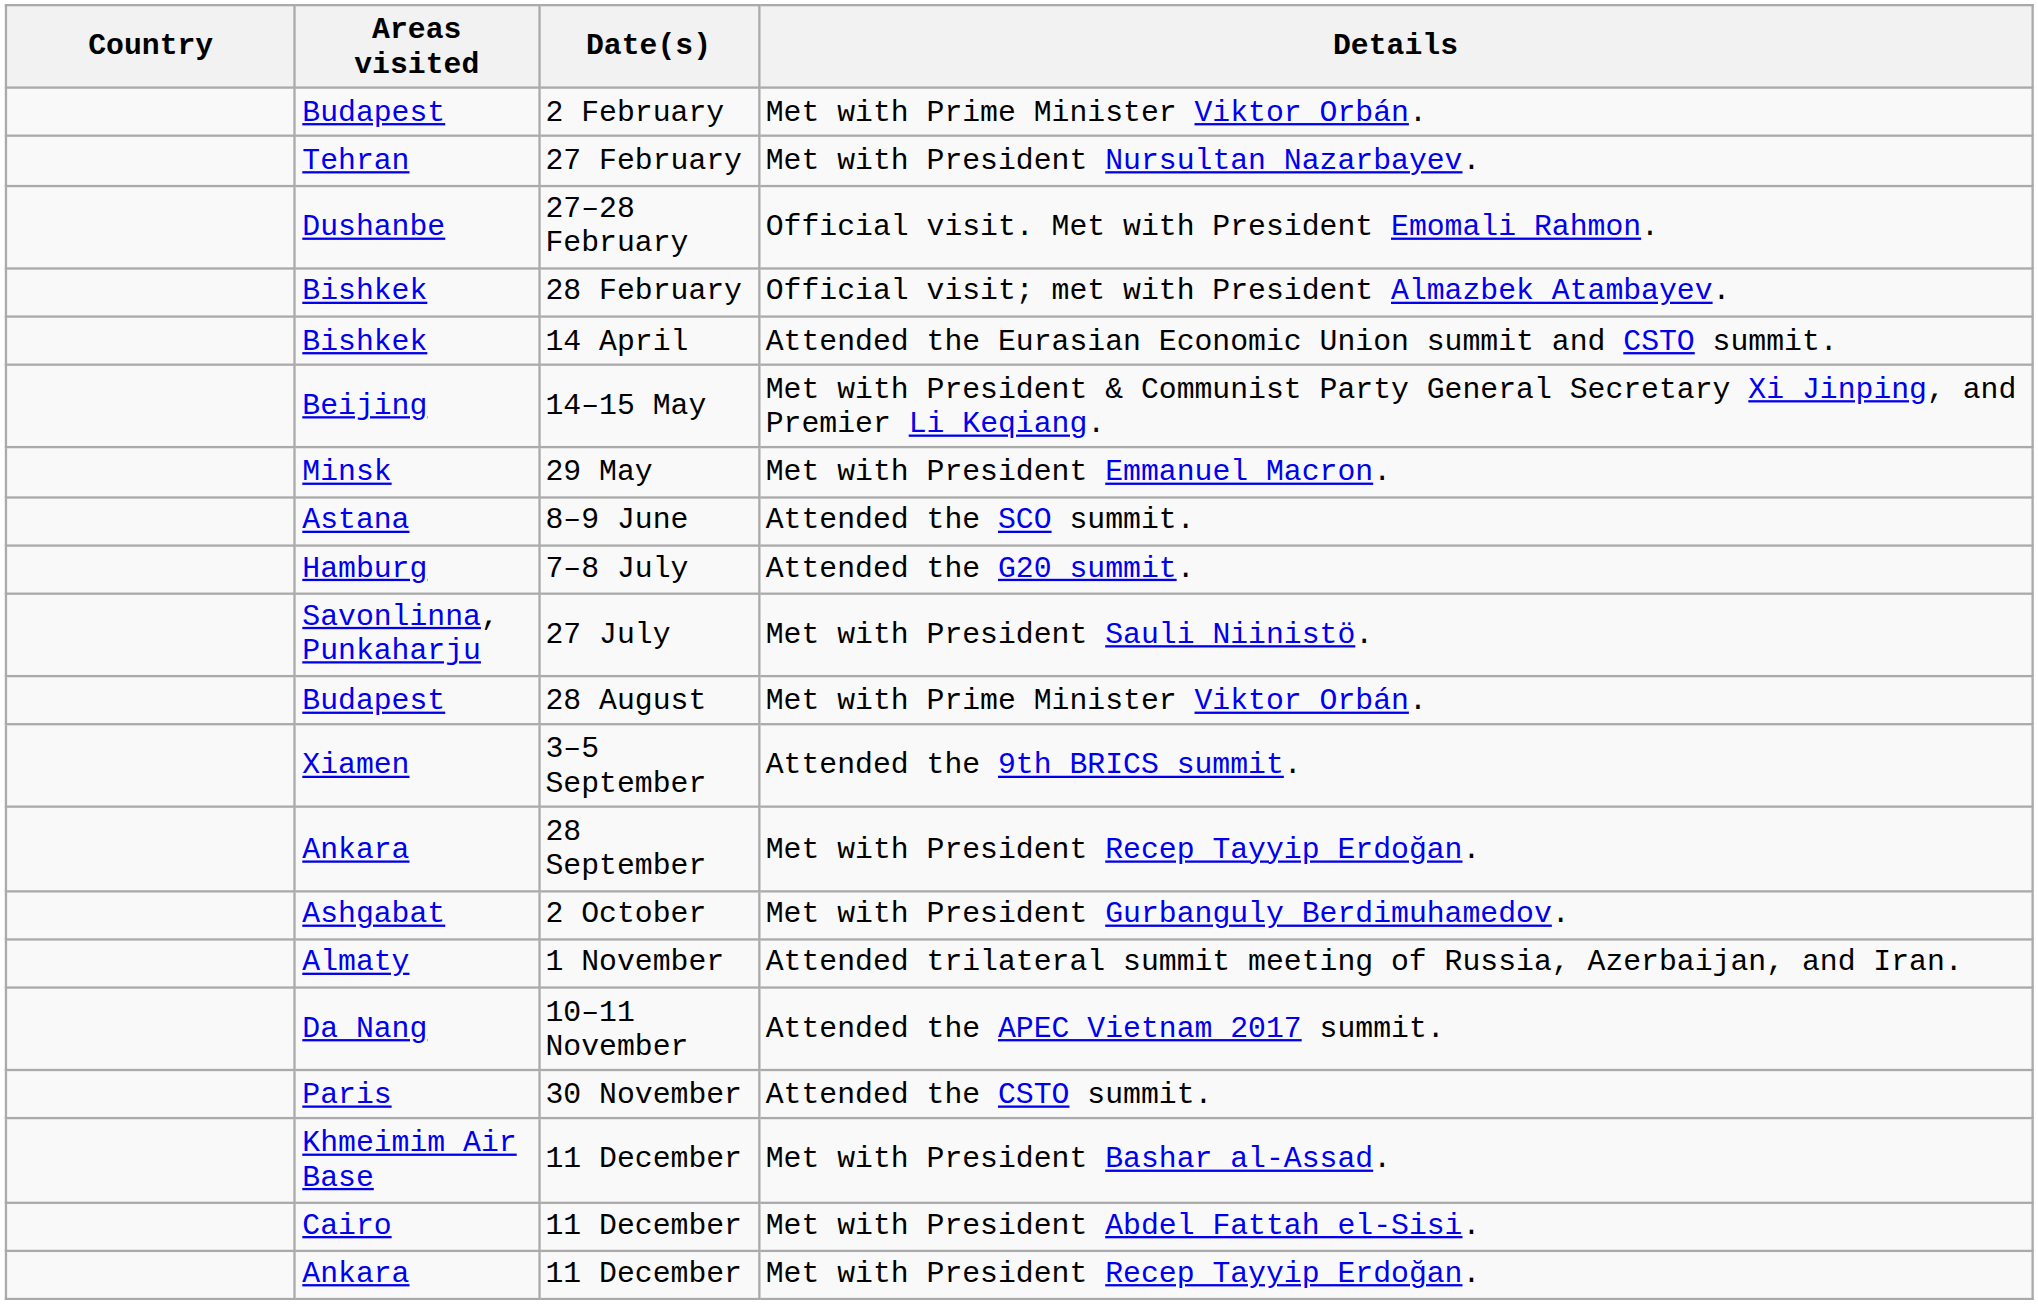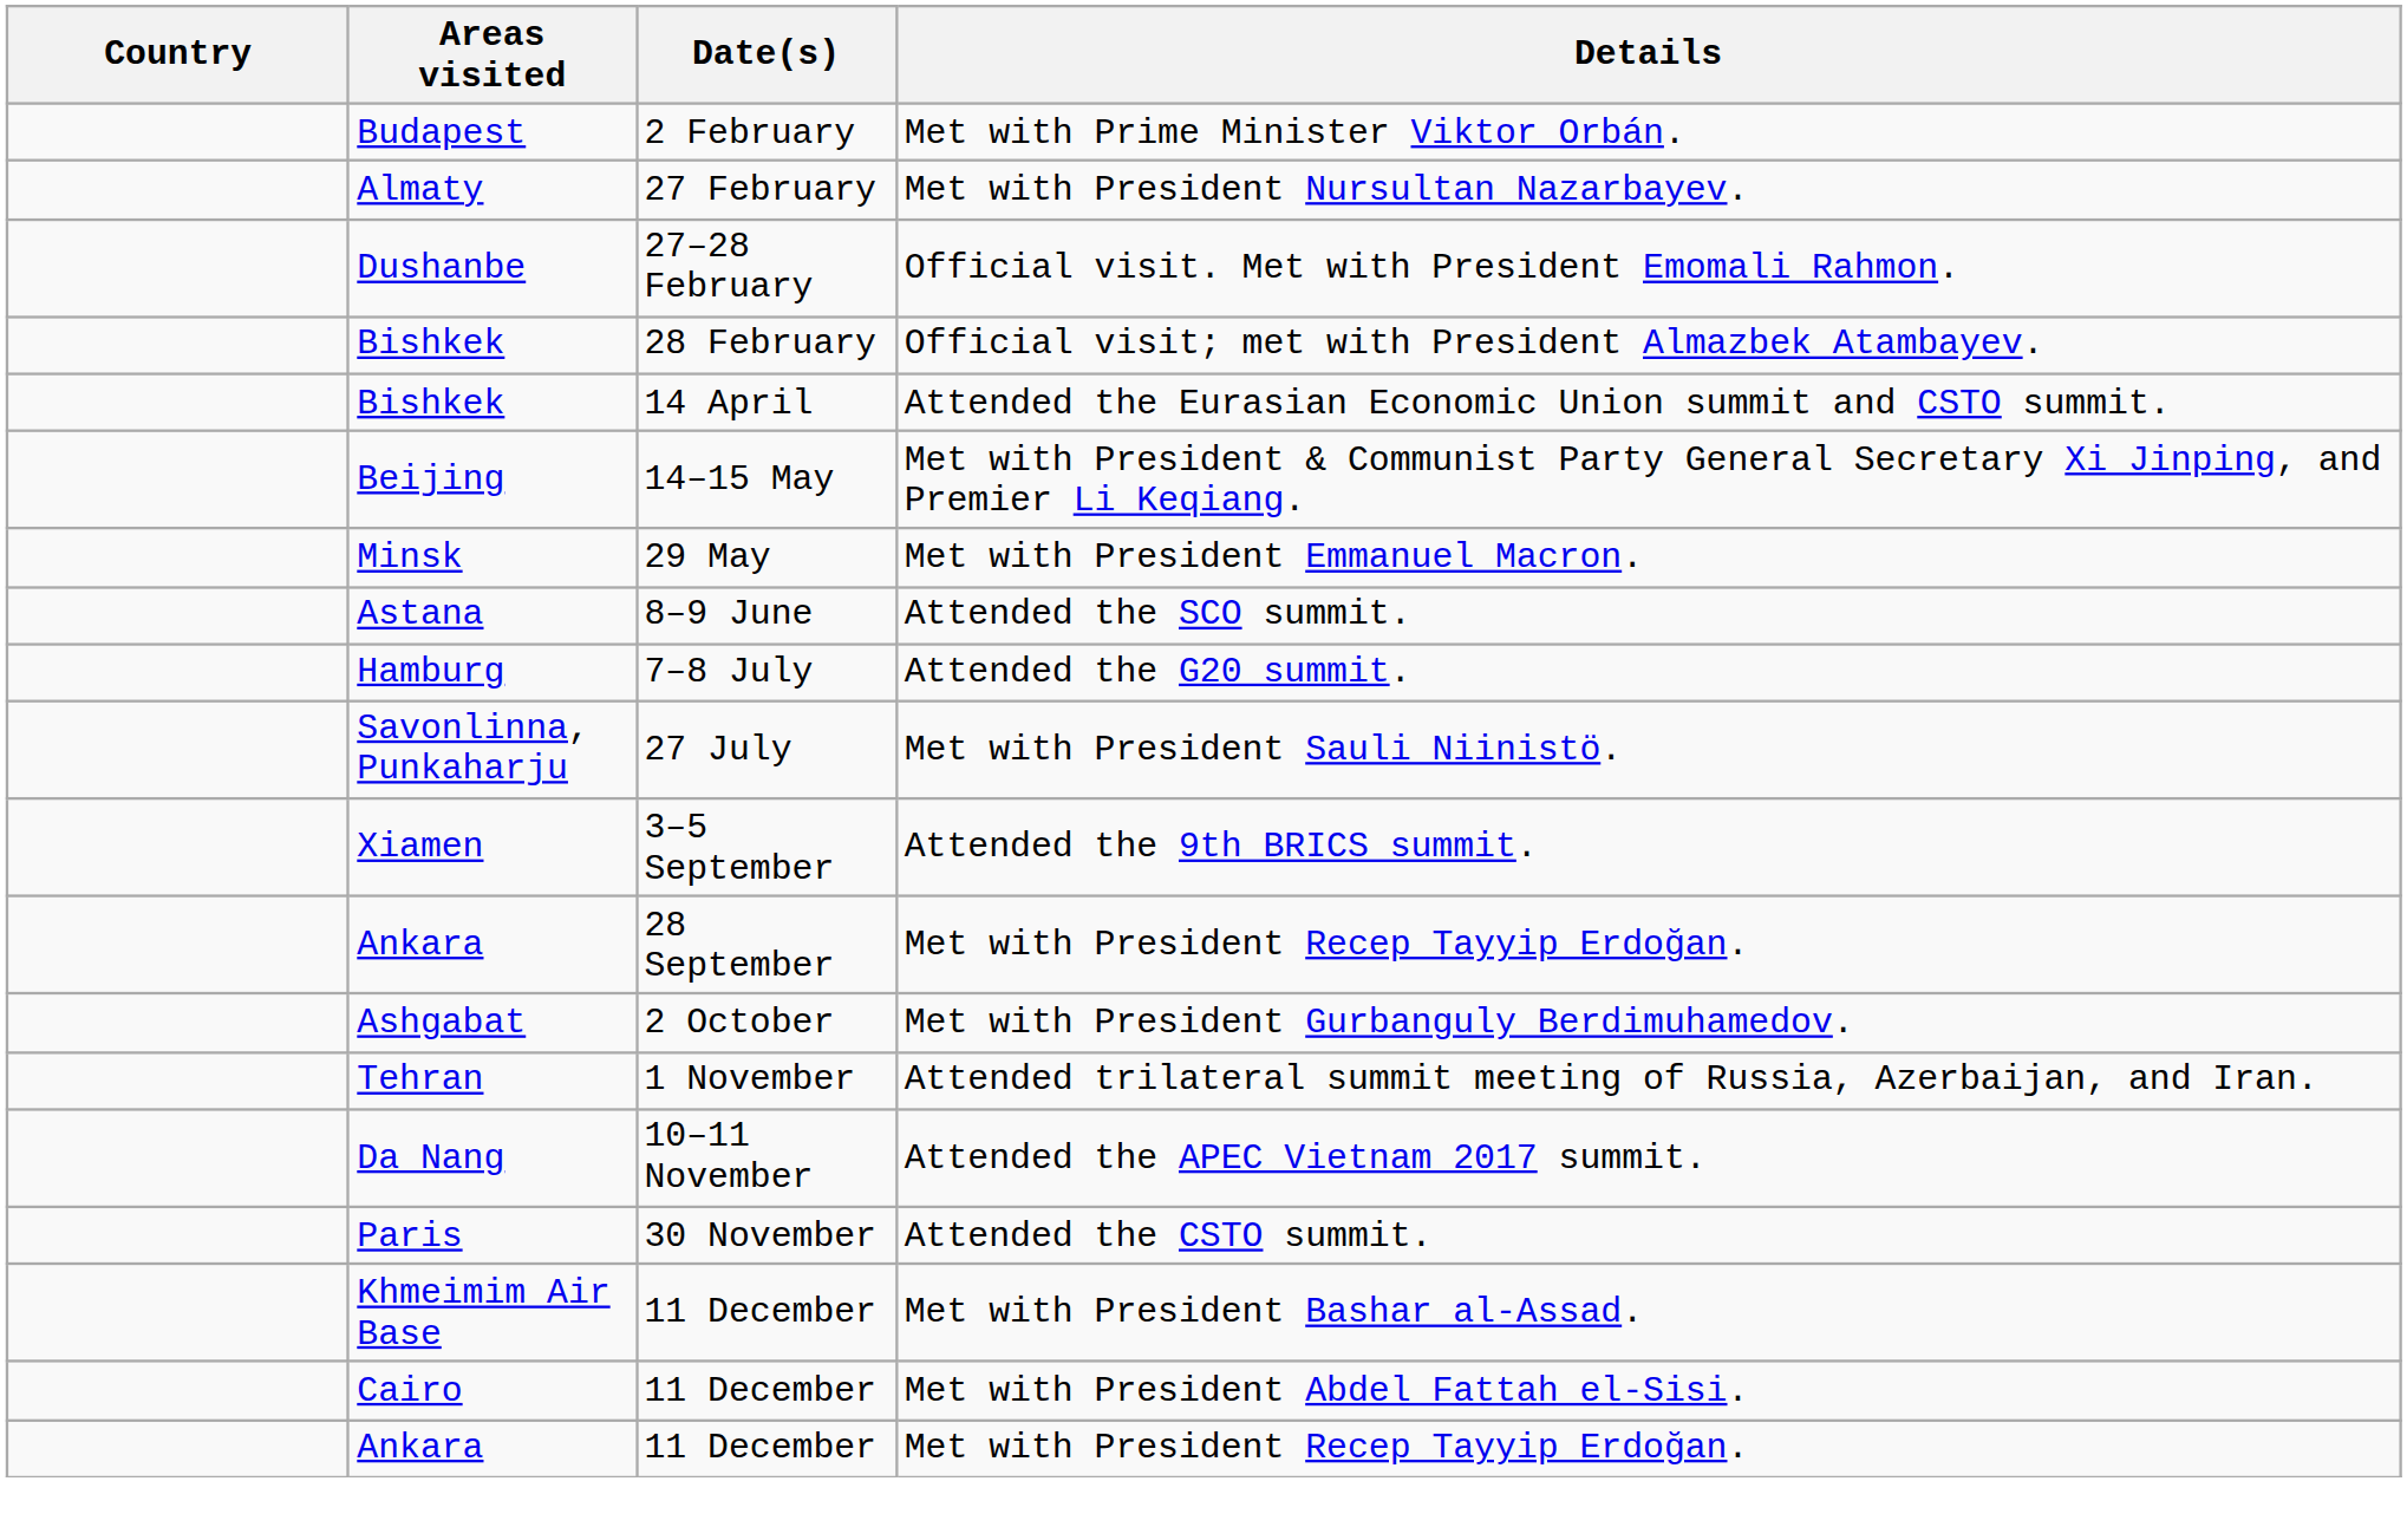27 February | Areas visited: Tehran -> Almaty
- row: Budapest | 28 August | Met with Prime Minister Viktor Orbán.
1 November | Areas visited: Almaty -> Tehran
